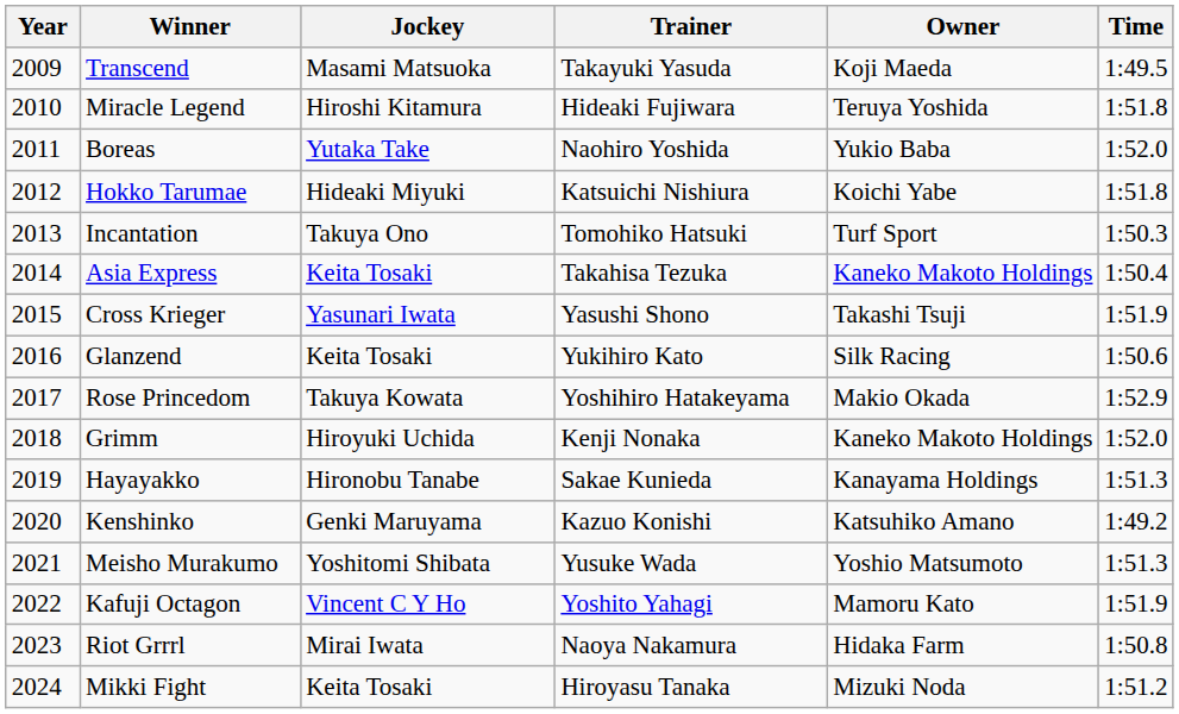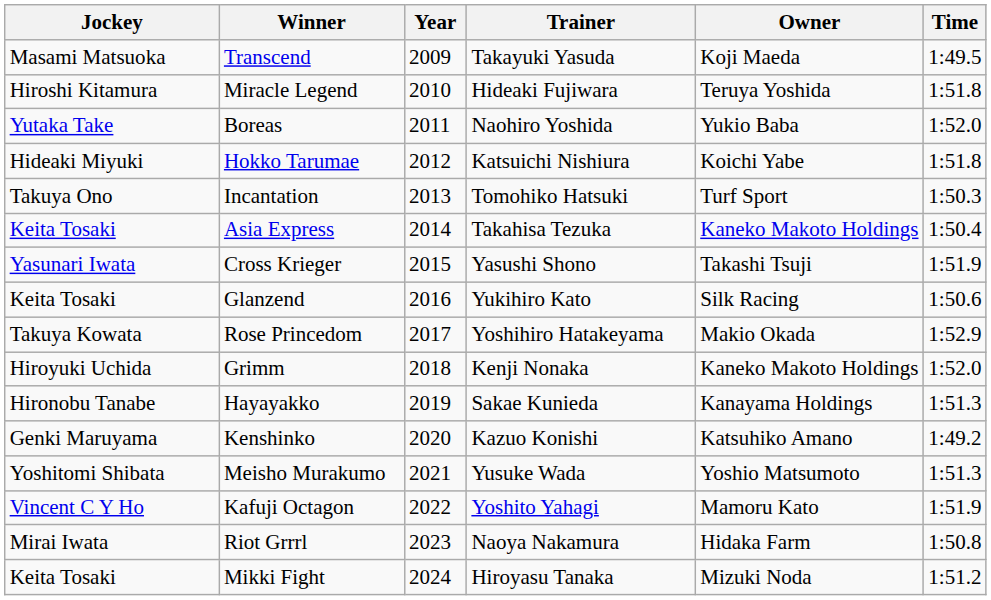columns swapped: Year <-> Jockey
